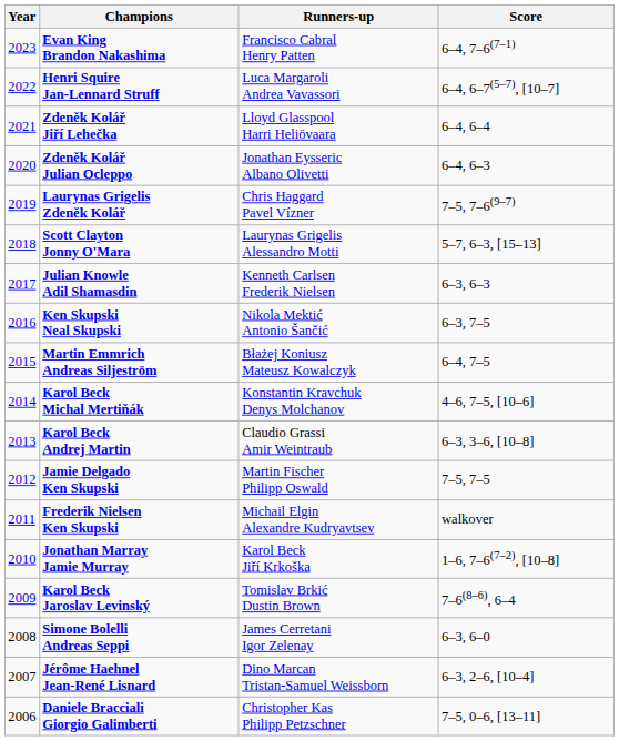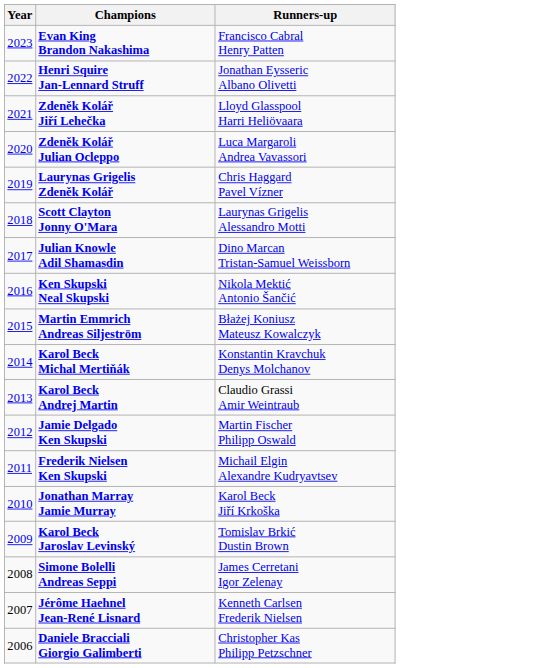- column: Score | 6–4, 7–6(7–1) | 6–4, 6–7(5–7), [10–7] | 6–4, 6–4 | 6–4, 6–3 | 7–5, 7–6(9–7) | 5–7, 6–3, [15–13] | 6–3, 6–3 | 6–3, 7–5 | 6–4, 7–5 | 4–6, 7–5, [10–6] | 6–3, 3–6, [10–8] | 7–5, 7–5 | walkover | 1–6, 7–6(7–2), [10–8] | 7–6(8–6), 6–4 | 6–3, 6–0 | 6–3, 2–6, [10–4] | 7–5, 0–6, [13–11]
Henri Squire Jan-Lennard Struff | Runners-up: Luca Margaroli Andrea Vavassori -> Jonathan Eysseric Albano Olivetti
Zdeněk Kolář Julian Ocleppo | Runners-up: Jonathan Eysseric Albano Olivetti -> Luca Margaroli Andrea Vavassori
Julian Knowle Adil Shamasdin | Runners-up: Kenneth Carlsen Frederik Nielsen -> Dino Marcan Tristan-Samuel Weissborn
Jérôme Haehnel Jean-René Lisnard | Runners-up: Dino Marcan Tristan-Samuel Weissborn -> Kenneth Carlsen Frederik Nielsen
